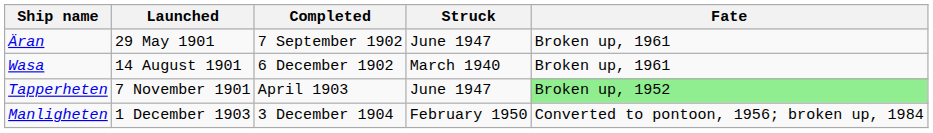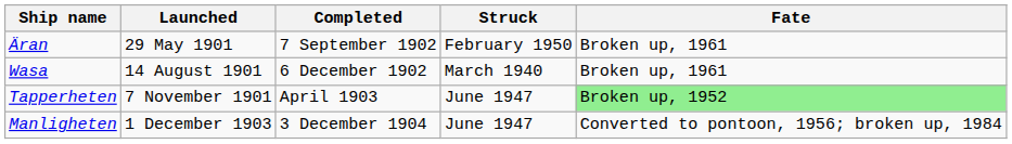Äran | Struck: June 1947 -> February 1950
Manligheten | Struck: February 1950 -> June 1947
